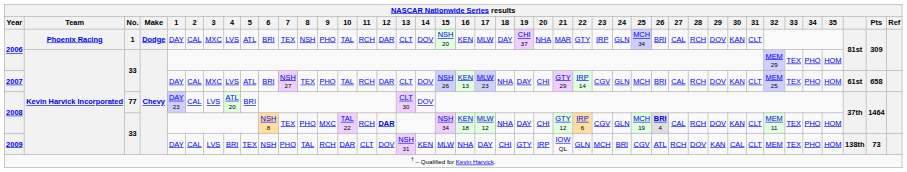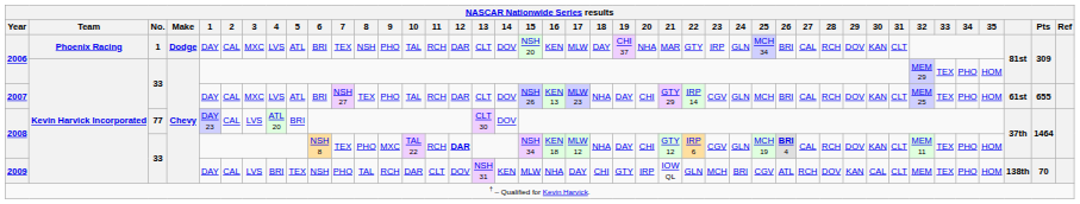2007 | NASCAR Nationwide Series results / Pts: 658 -> 655
2009 | NASCAR Nationwide Series results / Pts: 73 -> 70
